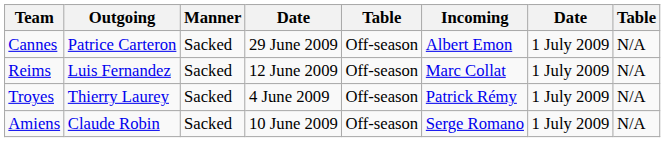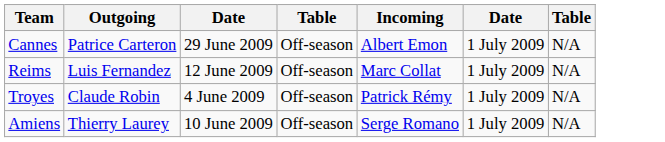- column: Manner | Sacked | Sacked | Sacked | Sacked
Troyes | Outgoing: Thierry Laurey -> Claude Robin
Amiens | Outgoing: Claude Robin -> Thierry Laurey
